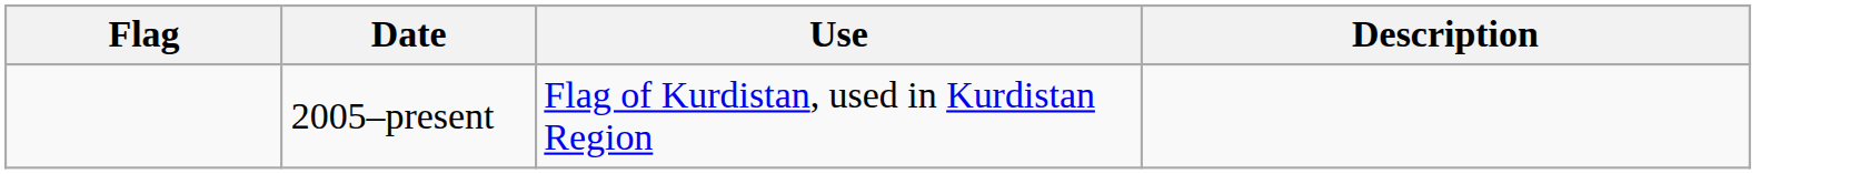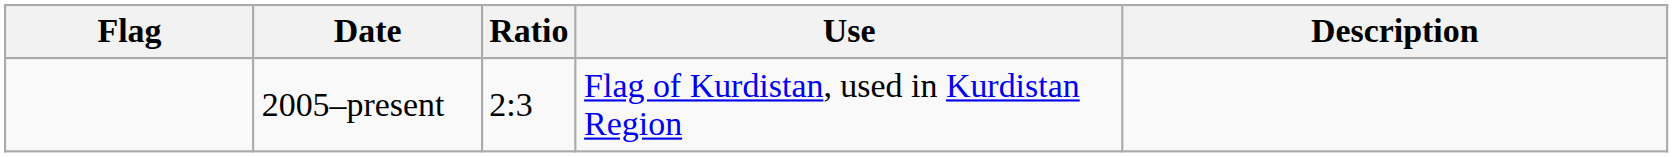+ column: Ratio | 2:3
